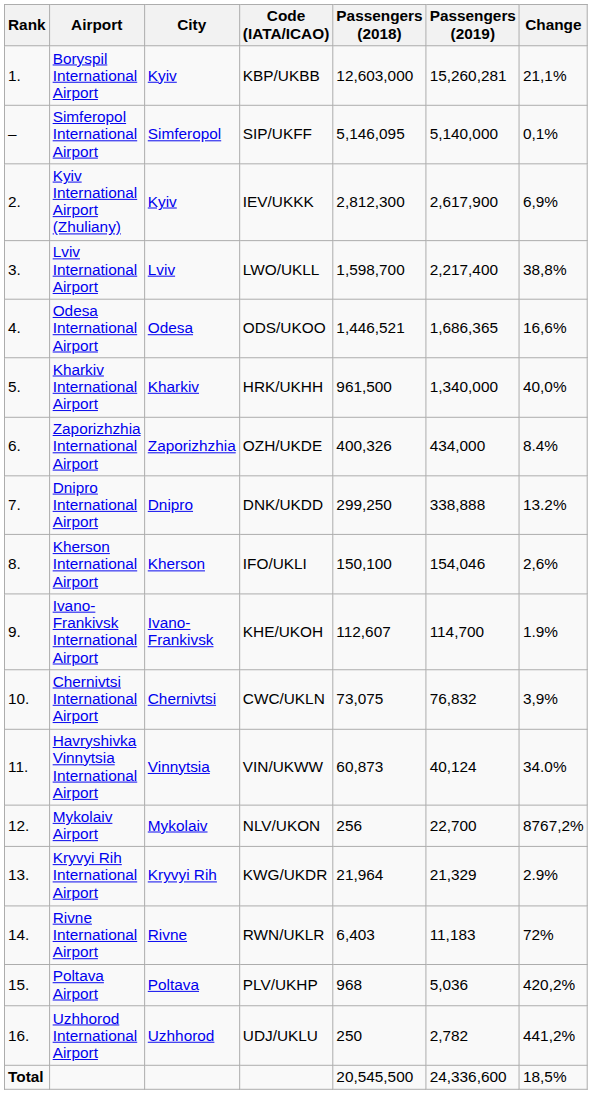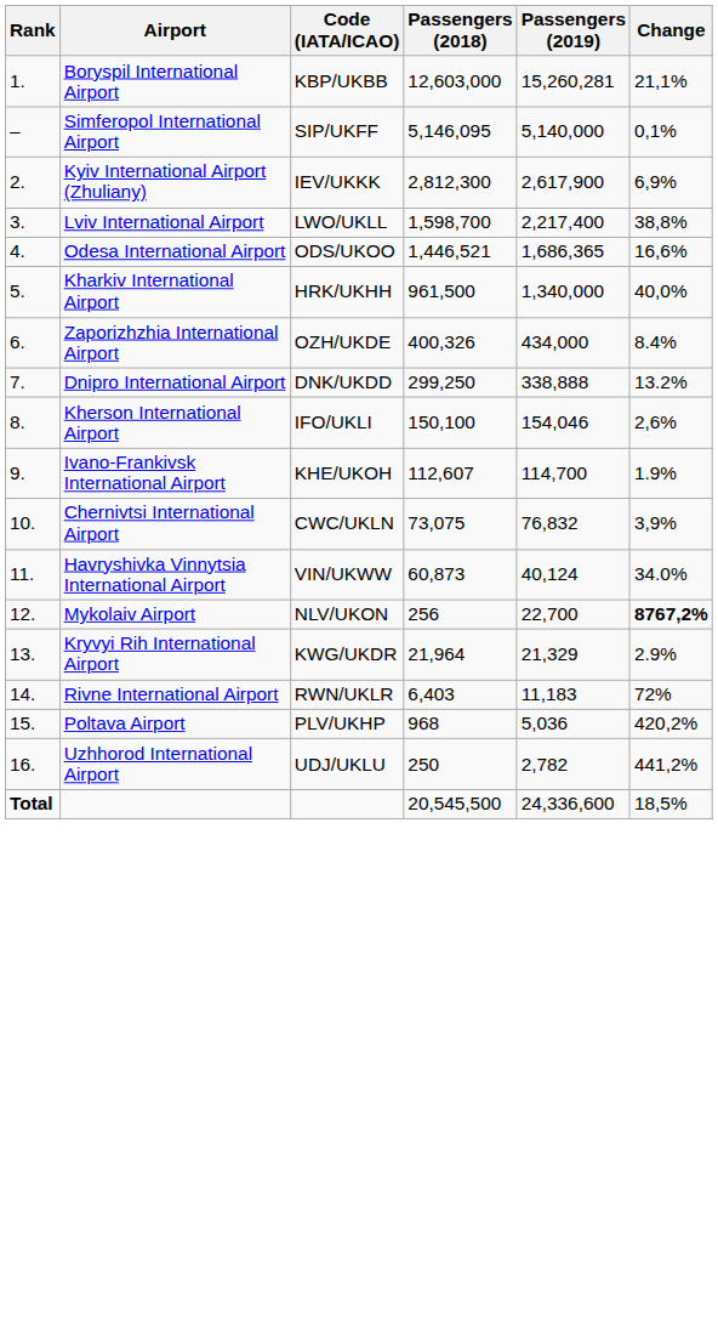- column: City | Kyiv | Simferopol | Kyiv | Lviv | Odesa | Kharkiv | Zaporizhzhia | Dnipro | Kherson | Ivano-Frankivsk | Chernivtsi | Vinnytsia | Mykolaiv | Kryvyi Rih | Rivne | Poltava | Uzhhorod
Mykolaiv Airport | Change: normal -> bold
